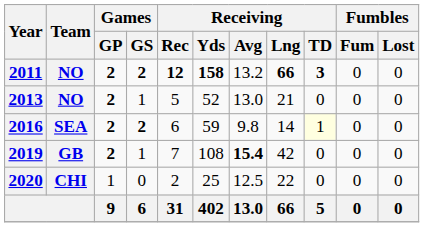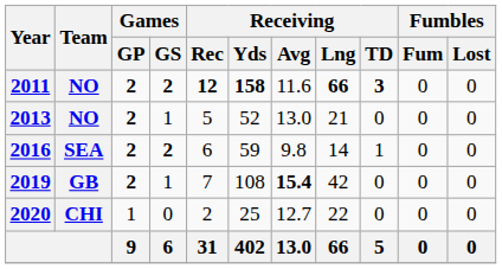2011 | Receiving / Avg: 13.2 -> 11.6
2016 | Receiving / TD: lightyellow background -> no background
2020 | Receiving / Avg: 12.5 -> 12.7
